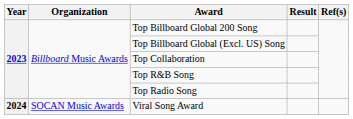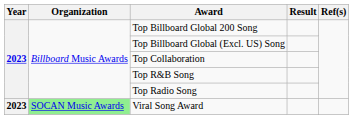Viral Song Award | Year: 2024 -> 2023
Viral Song Award | Organization: no background -> lightgreen background
